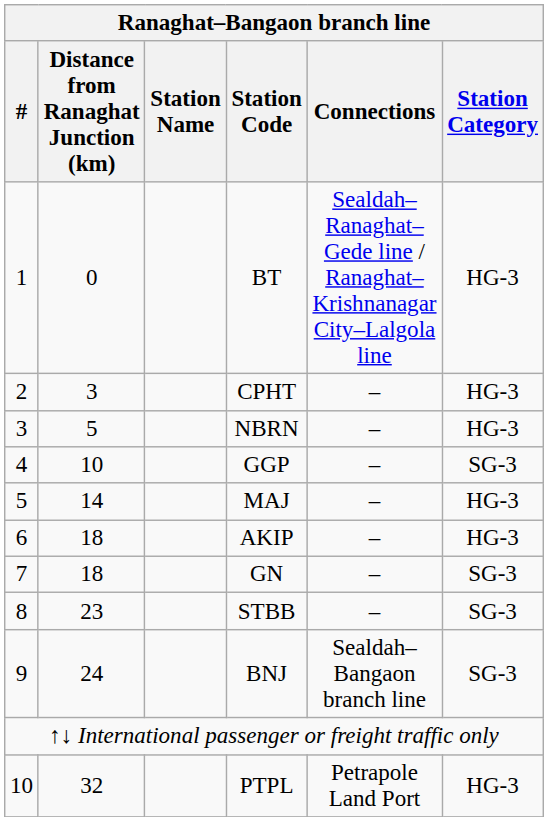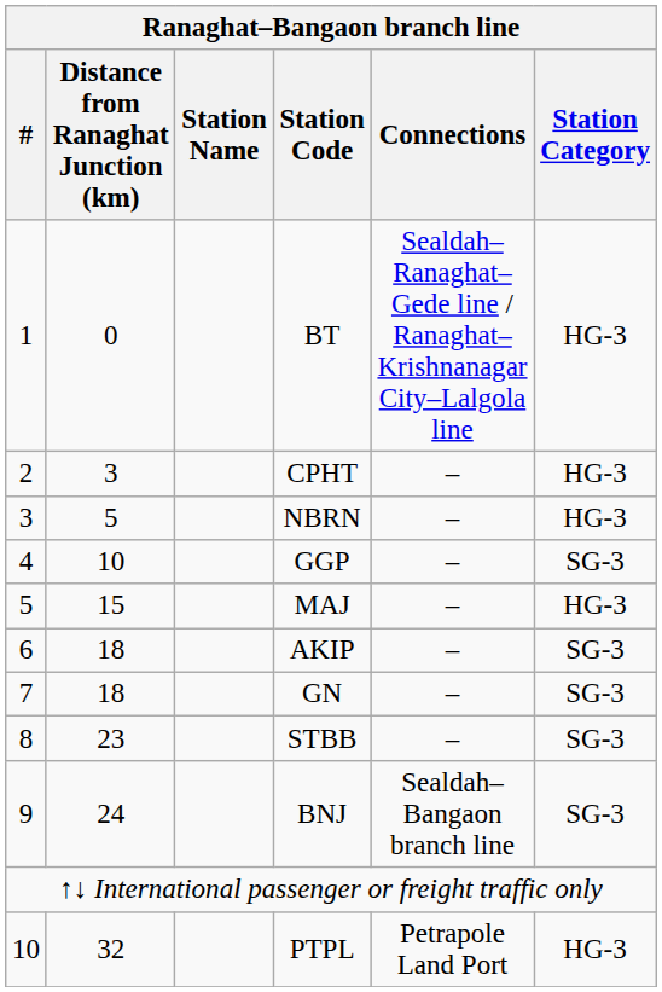MAJ | Distance from Ranaghat Junction (km): 14 -> 15
AKIP | Station Category: HG-3 -> SG-3
